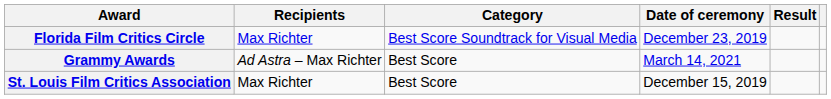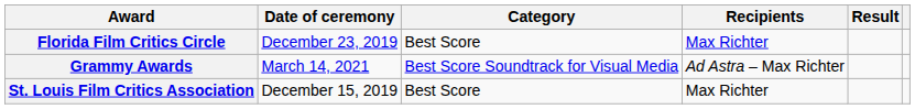columns swapped: Date of ceremony <-> Recipients
Florida Film Critics Circle | Category: Best Score Soundtrack for Visual Media -> Best Score
Grammy Awards | Category: Best Score -> Best Score Soundtrack for Visual Media
